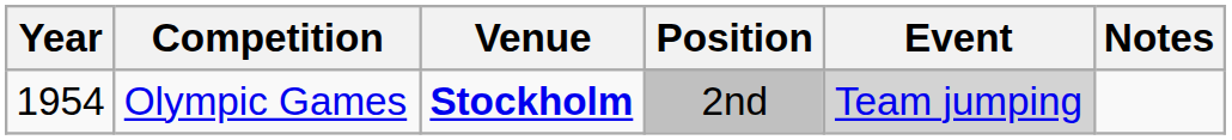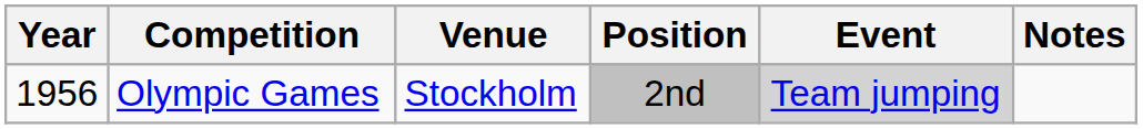Olympic Games | Year: 1954 -> 1956
Olympic Games | Venue: bold -> normal
